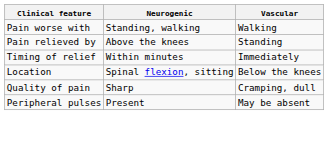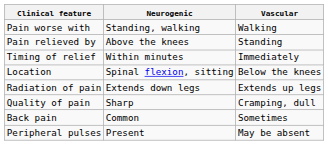+ row: Radiation of pain | Extends down legs | Extends up legs
+ row: Back pain | Common | Sometimes
